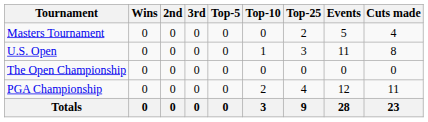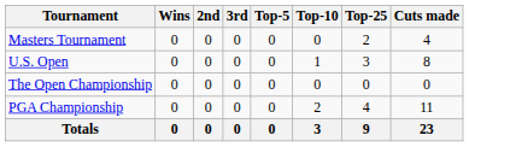- column: Events | 5 | 11 | 0 | 12 | 28
